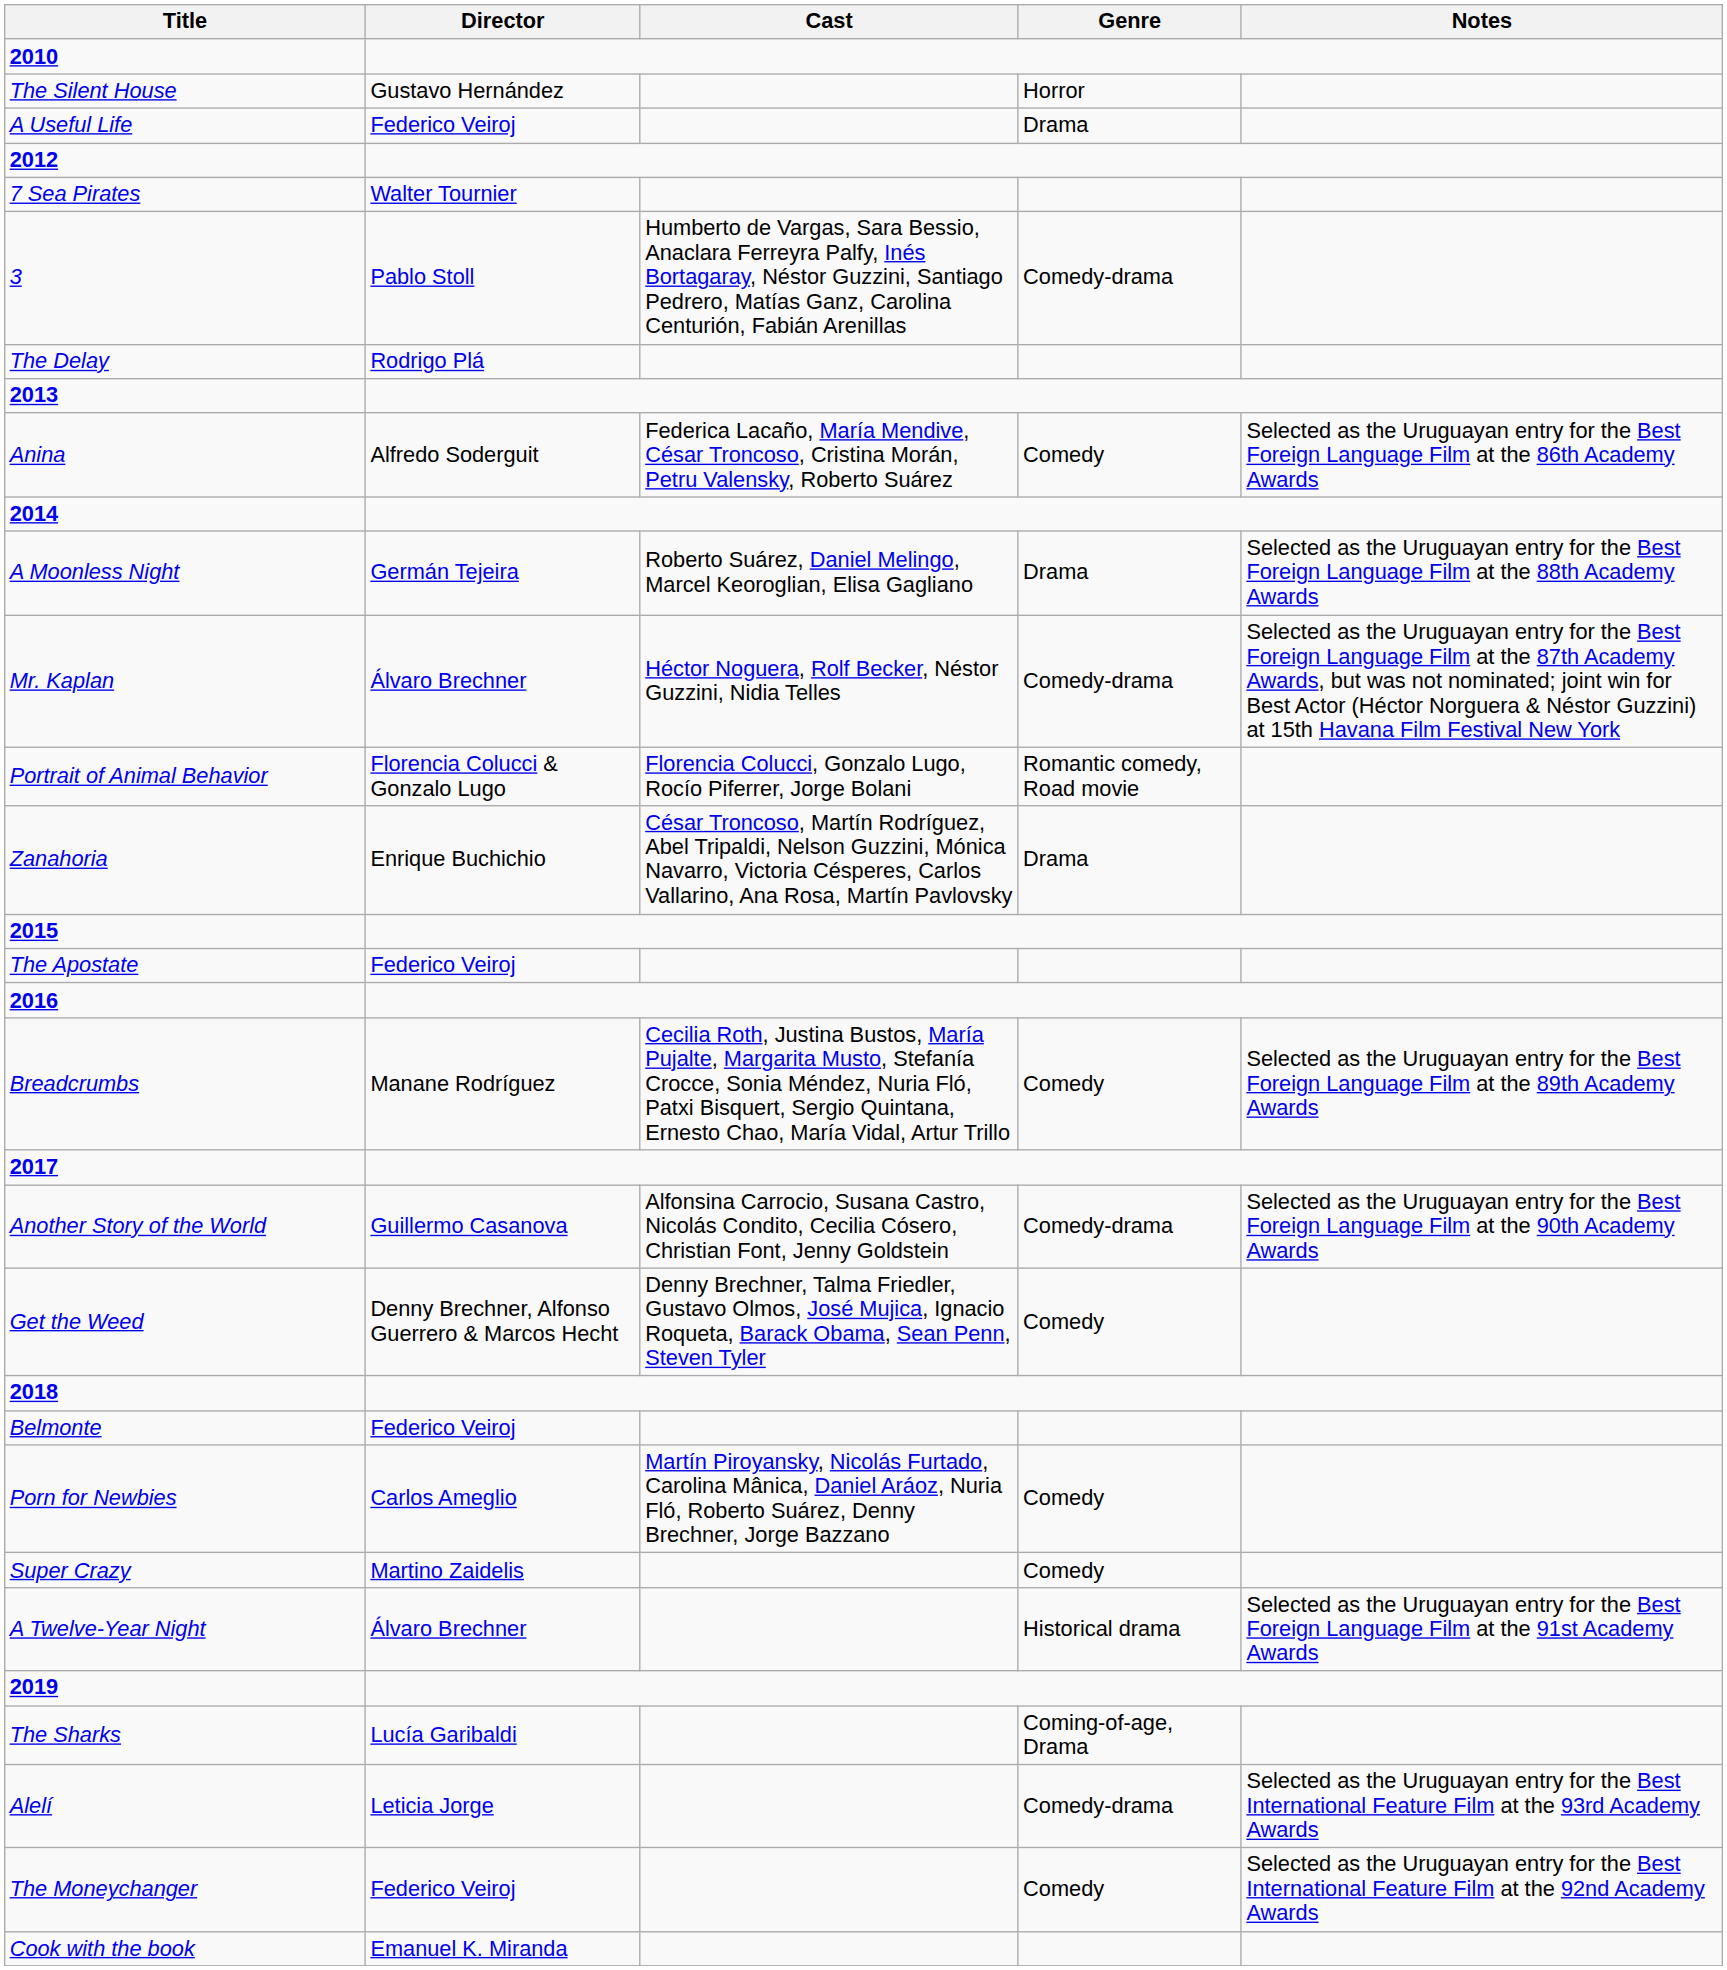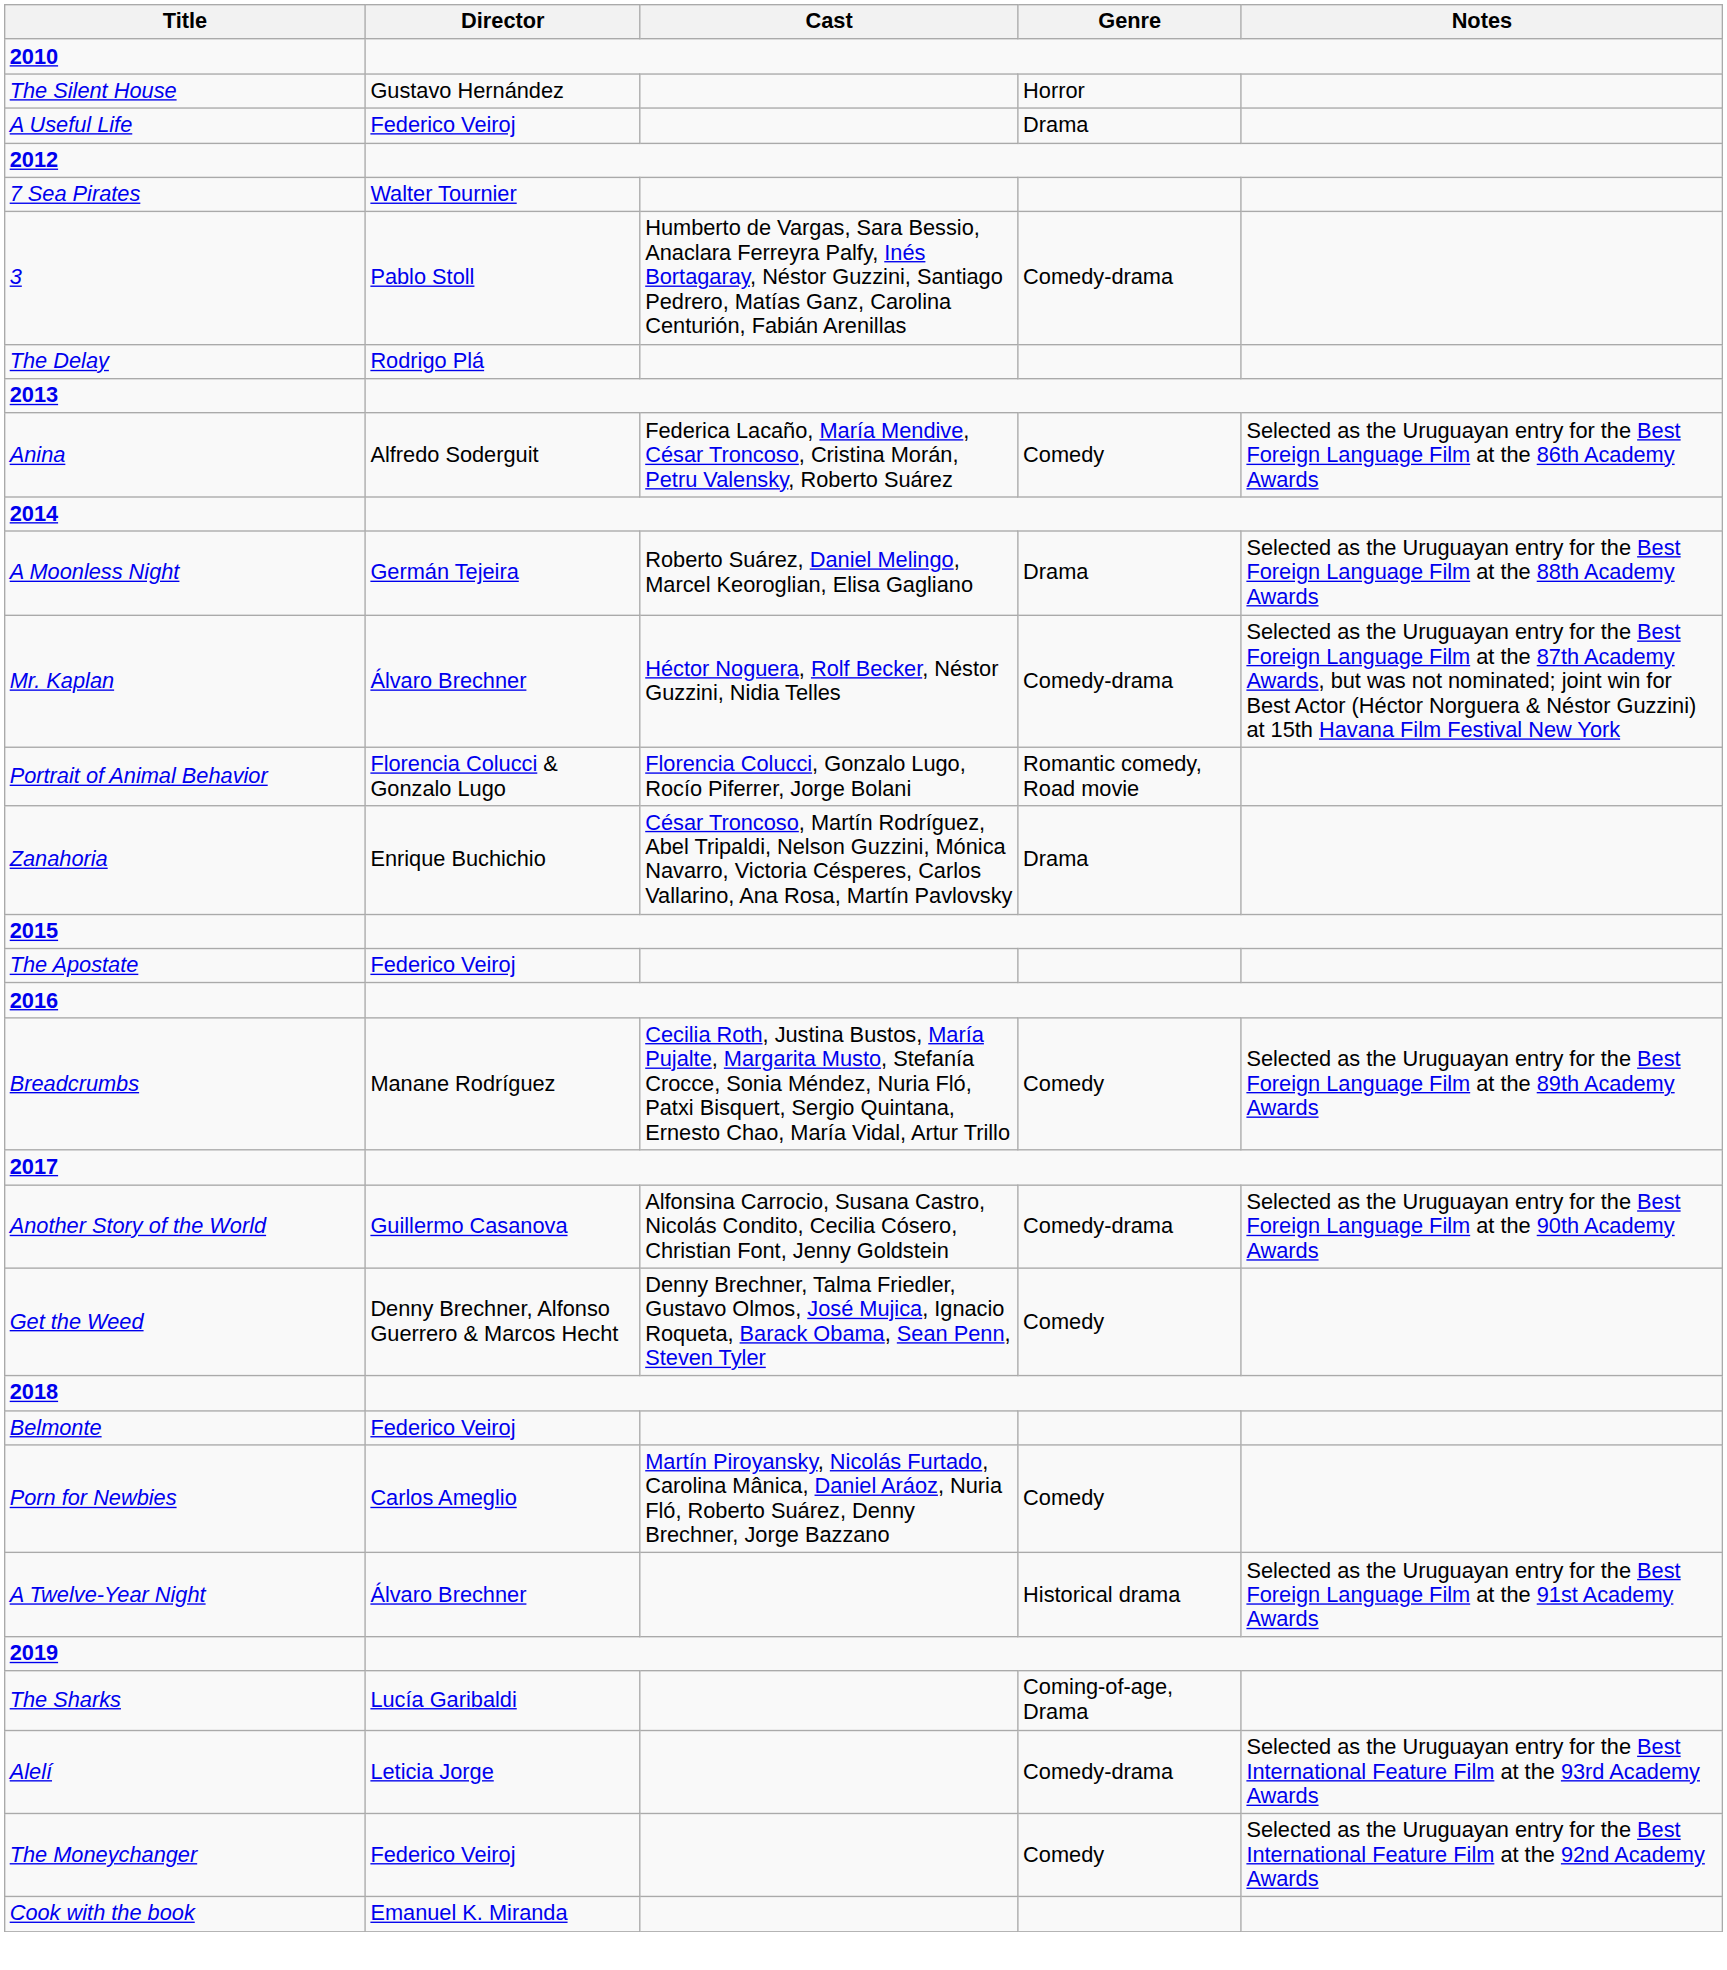- row: Super Crazy | Martino Zaidelis | Comedy
